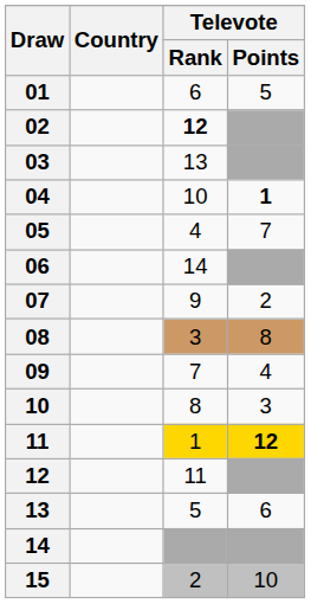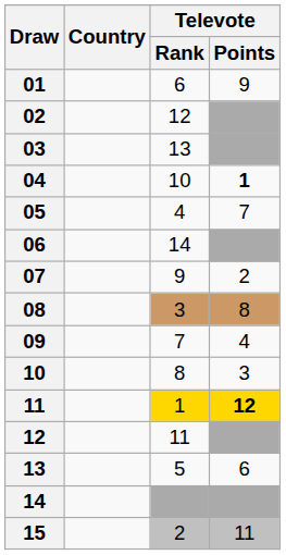01 | Televote / Points: 5 -> 9
02 | Televote / Rank: bold -> normal
15 | Televote / Points: 10 -> 11
